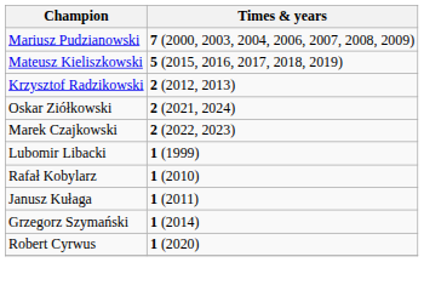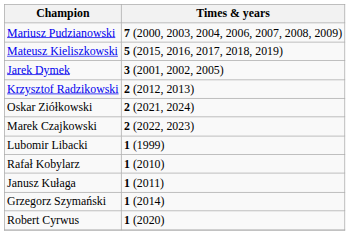+ row: Jarek Dymek | 3 (2001, 2002, 2005)
